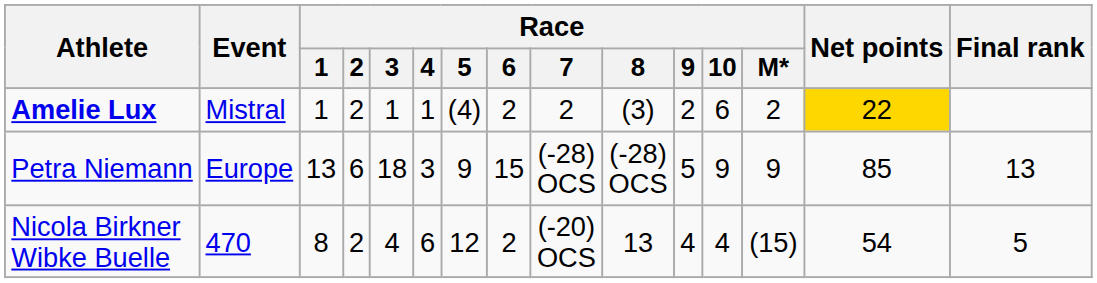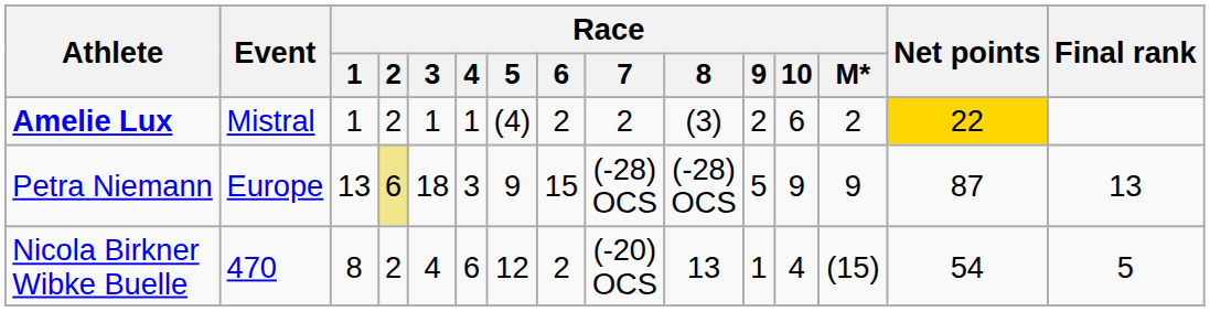Petra Niemann | Race / 2: no background -> khaki background
Petra Niemann | Net points: 85 -> 87
Nicola Birkner Wibke Buelle | Race / 9: 4 -> 1
